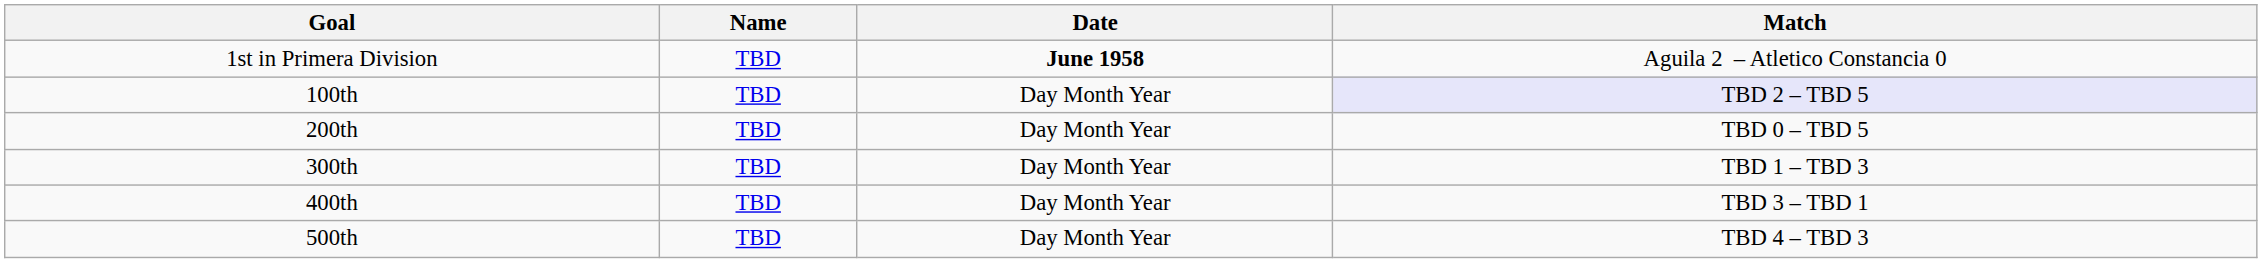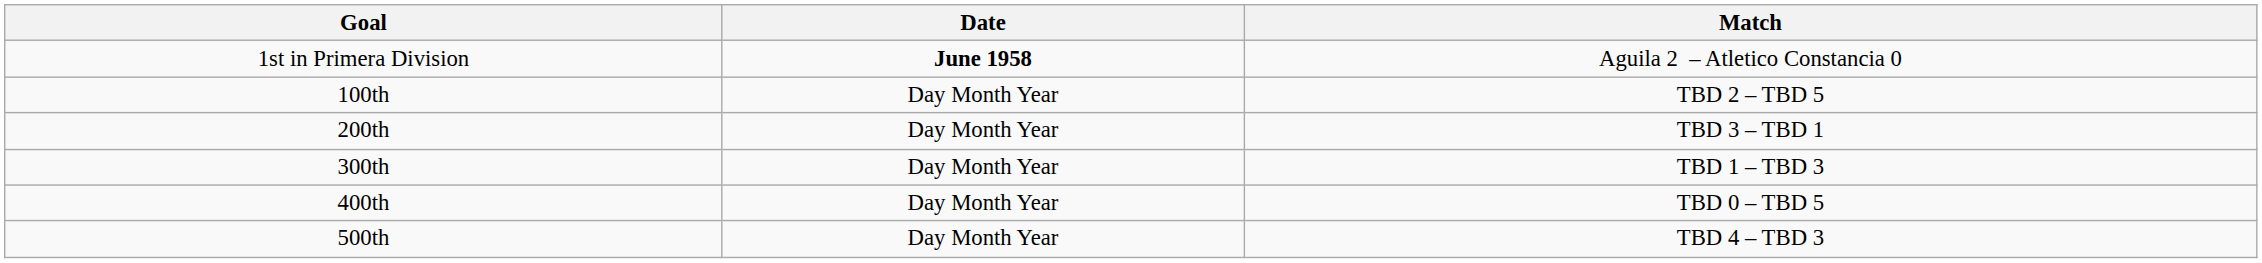- column: Name | TBD | TBD | TBD | TBD | TBD | TBD
100th | Match: lavender background -> no background
200th | Match: TBD 0 – TBD 5 -> TBD 3 – TBD 1
400th | Match: TBD 3 – TBD 1 -> TBD 0 – TBD 5
